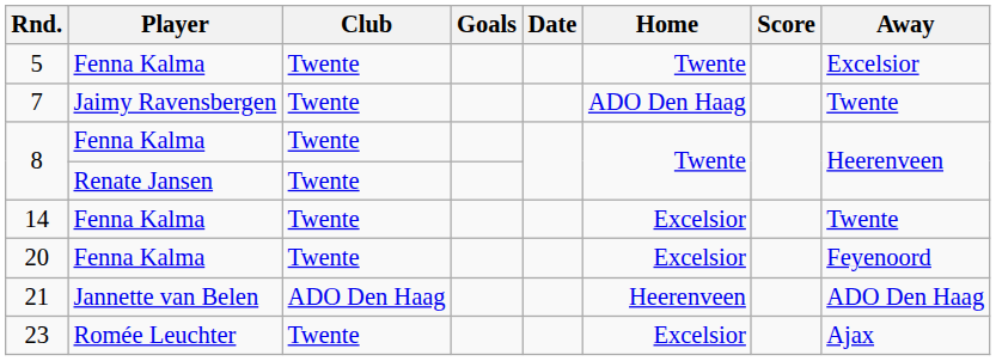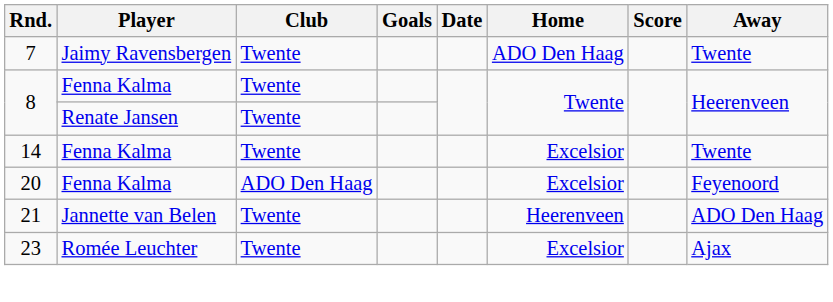- row: 5 | Fenna Kalma | Twente | Twente | Excelsior
20 | Club: Twente -> ADO Den Haag
21 | Club: ADO Den Haag -> Twente
